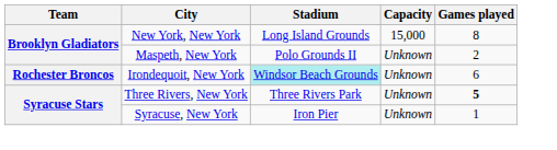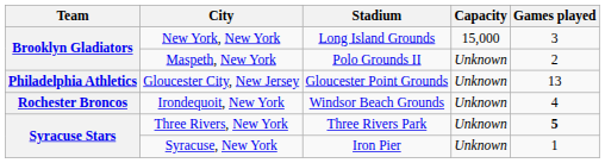New York, New York | Games played: 8 -> 3
+ row: Philadelphia Athletics | Gloucester City, New Jersey | Gloucester Point Grounds | Unknown | 13
Irondequoit, New York | Stadium: paleturquoise background -> no background
Irondequoit, New York | Games played: 6 -> 4
